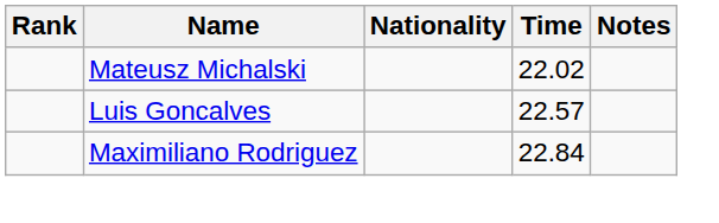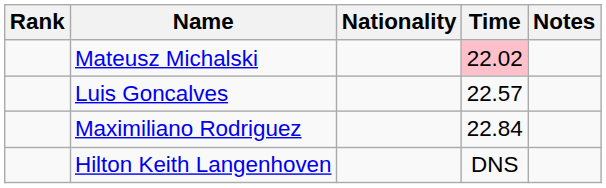Mateusz Michalski | Time: no background -> pink background
+ row: Hilton Keith Langenhoven | DNS
